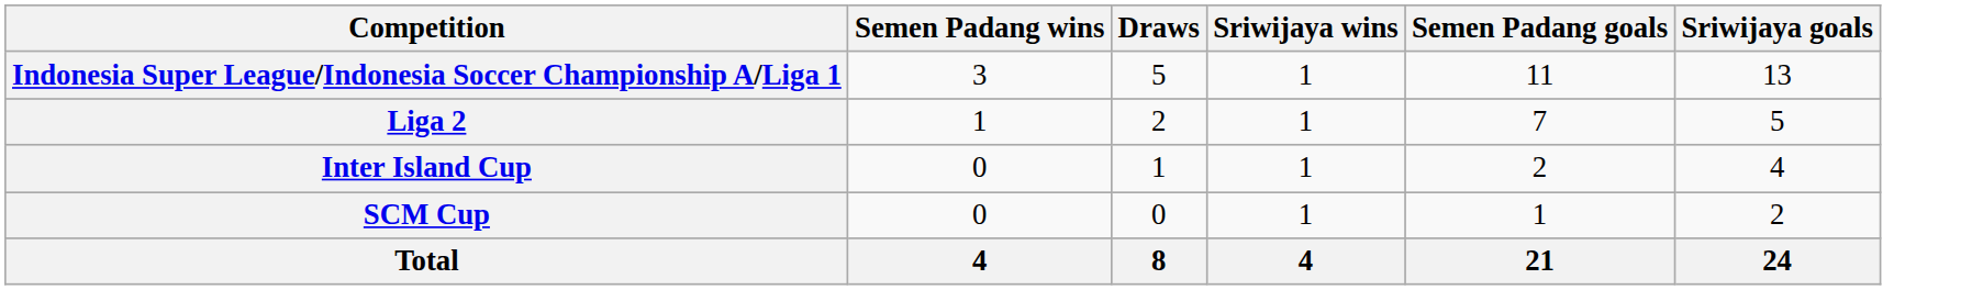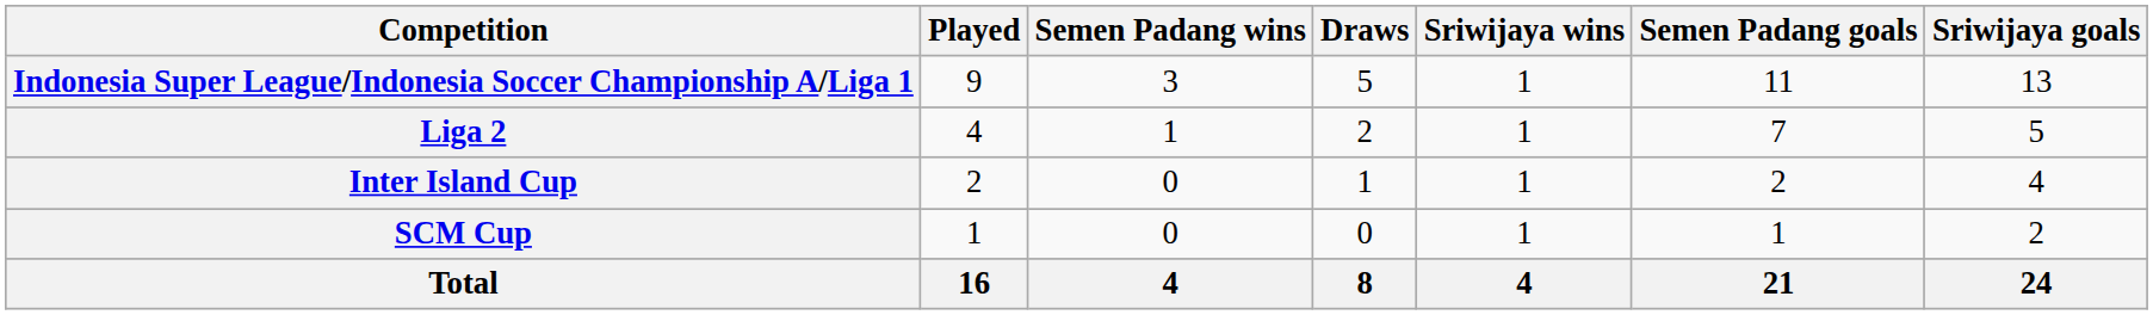+ column: Played | 9 | 4 | 2 | 1 | 16
